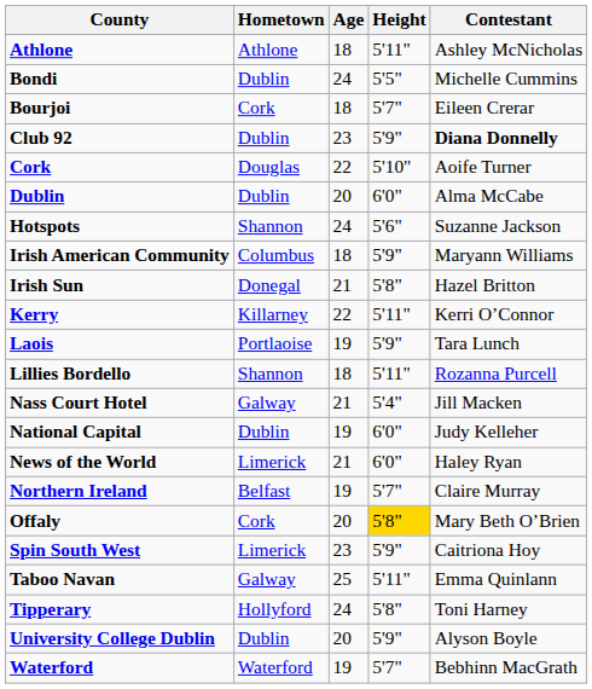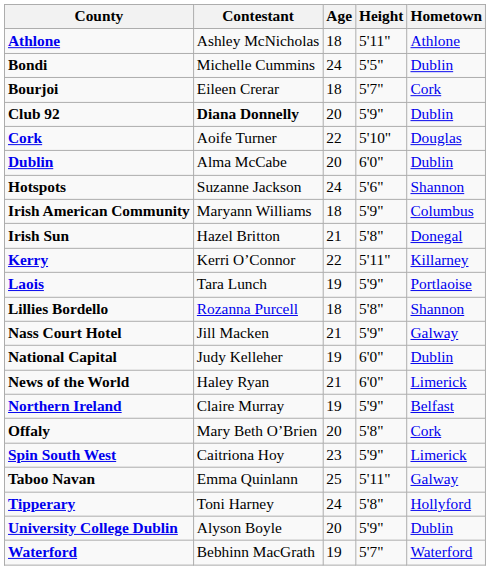columns swapped: Contestant <-> Hometown
Club 92 | Age: 23 -> 20
Lillies Bordello | Height: 5'11" -> 5'8"
Nass Court Hotel | Height: 5'4" -> 5'9"
Northern Ireland | Height: 5'7" -> 5'9"
Offaly | Height: gold background -> no background
